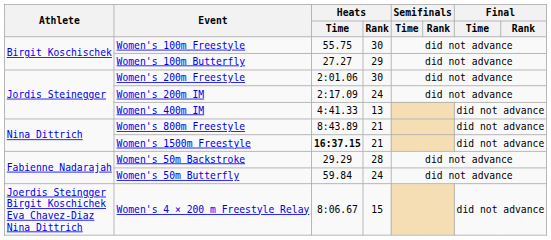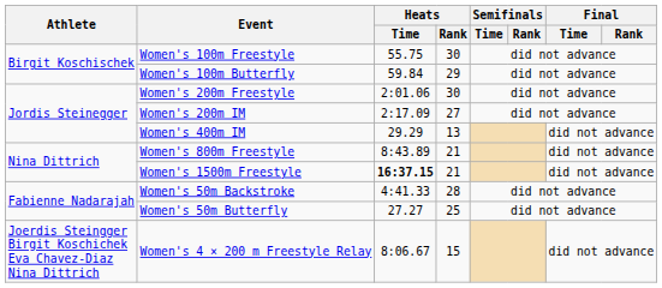Women's 100m Butterfly | Heats / Time: 27.27 -> 59.84
Women's 200m IM | Heats / Rank: 24 -> 27
Women's 400m IM | Heats / Time: 4:41.33 -> 29.29
Women's 50m Backstroke | Heats / Time: 29.29 -> 4:41.33
Women's 50m Butterfly | Heats / Time: 59.84 -> 27.27
Women's 50m Butterfly | Heats / Rank: 24 -> 25
